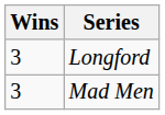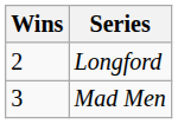Longford | Wins: 3 -> 2
